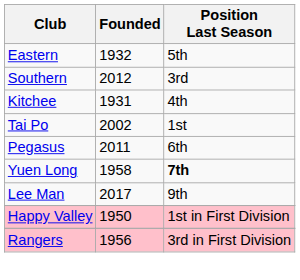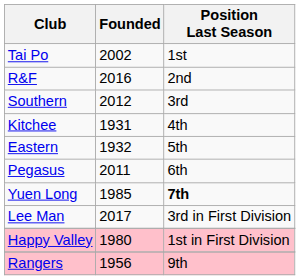rows swapped: Tai Po <-> Eastern
+ row: R&F | 2016 | 2nd
Yuen Long | Founded: 1958 -> 1985
Lee Man | Position Last Season: 9th -> 3rd in First Division
Happy Valley | Founded: 1950 -> 1980
Rangers | Position Last Season: 3rd in First Division -> 9th
